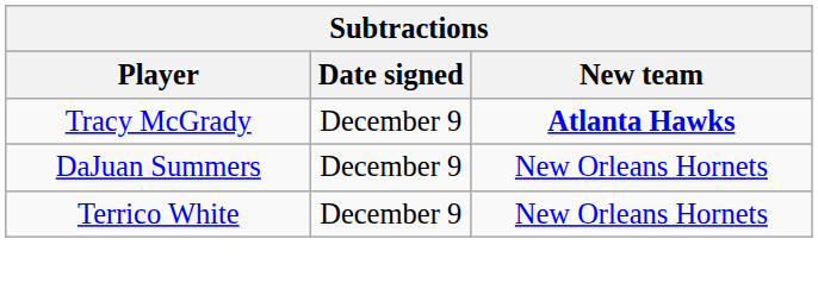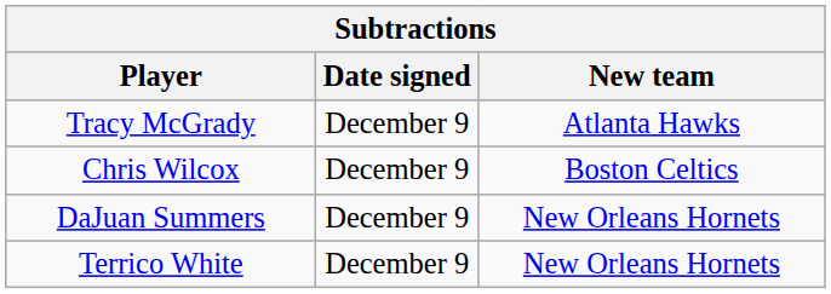Tracy McGrady | New team: bold -> normal
+ row: Chris Wilcox | December 9 | Boston Celtics
